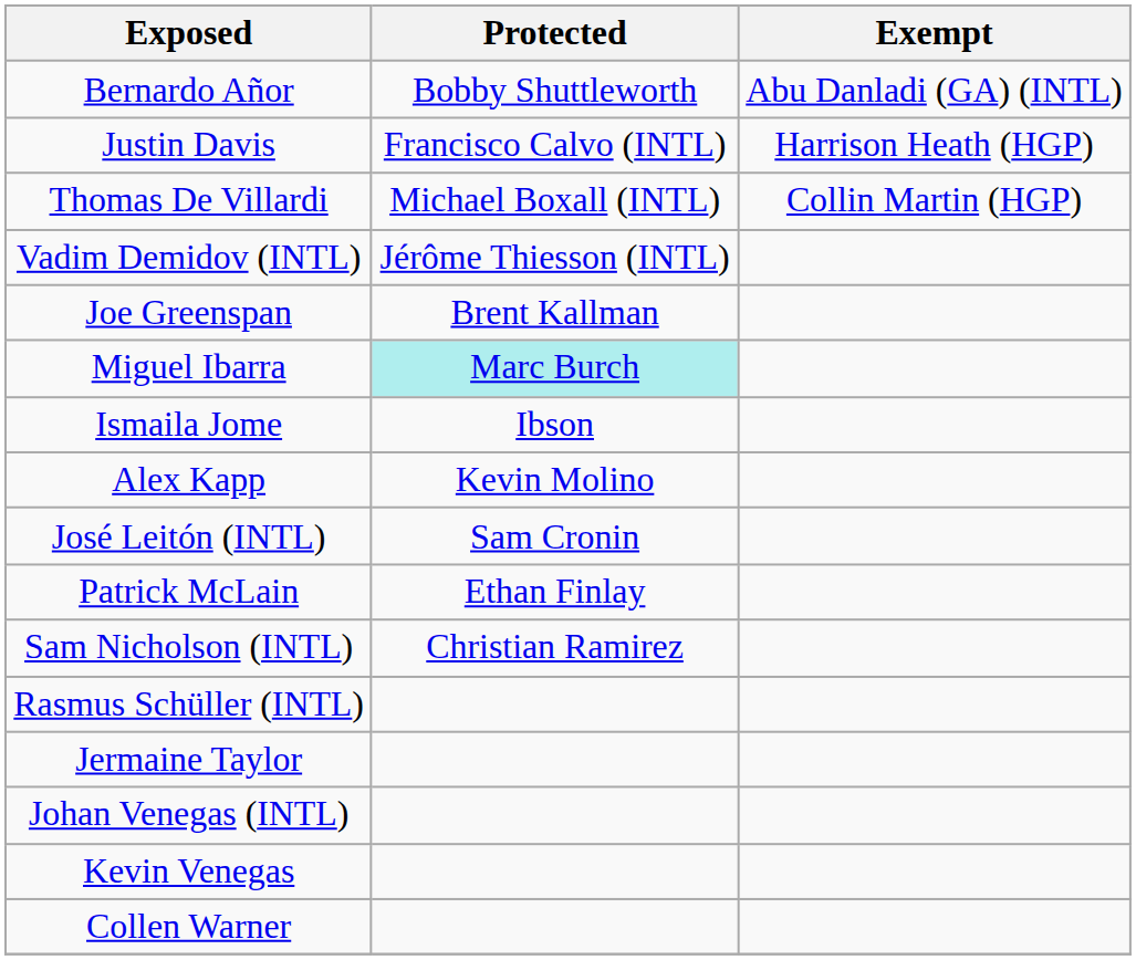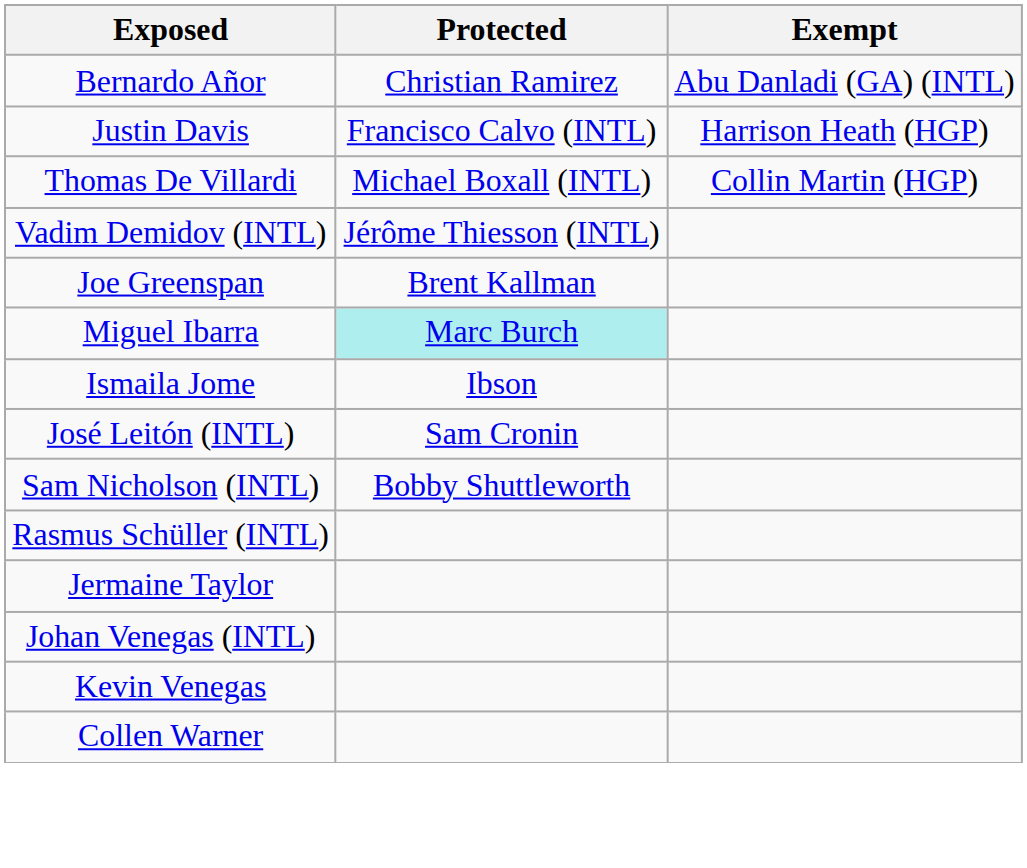Bernardo Añor | Protected: Bobby Shuttleworth -> Christian Ramirez
- row: Alex Kapp | Kevin Molino
- row: Patrick McLain | Ethan Finlay
Sam Nicholson (INTL) | Protected: Christian Ramirez -> Bobby Shuttleworth
